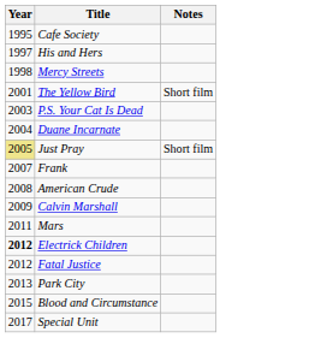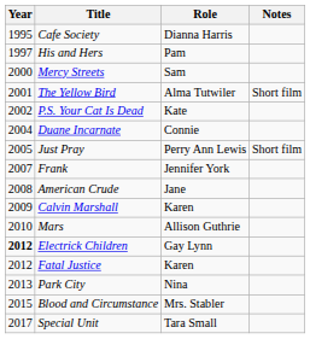+ column: Role | Dianna Harris | Pam | Sam | Alma Tutwiler | Kate | Connie | Perry Ann Lewis | Jennifer York | Jane | Karen | Allison Guthrie | Gay Lynn | Karen | Nina | Mrs. Stabler | Tara Small
Mercy Streets | Year: 1998 -> 2000
P.S. Your Cat Is Dead | Year: 2003 -> 2002
Just Pray | Year: khaki background -> no background
Mars | Year: 2011 -> 2010
